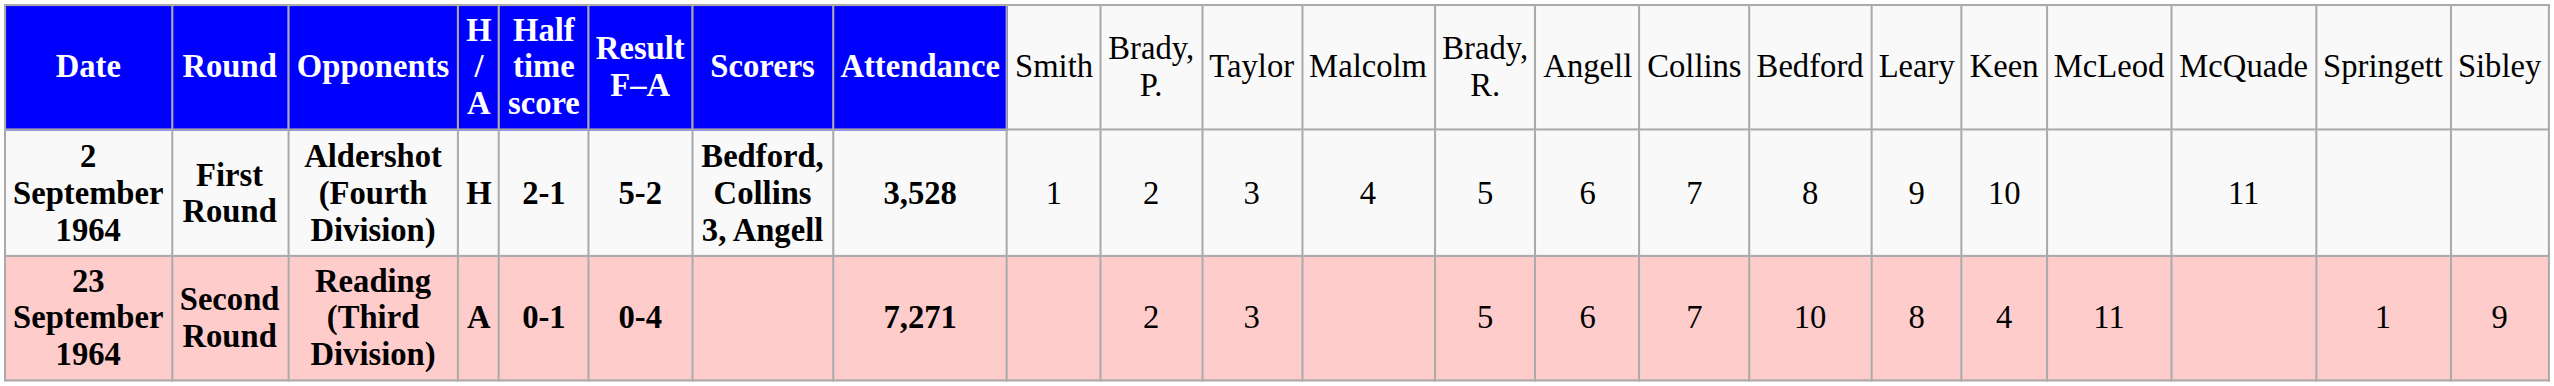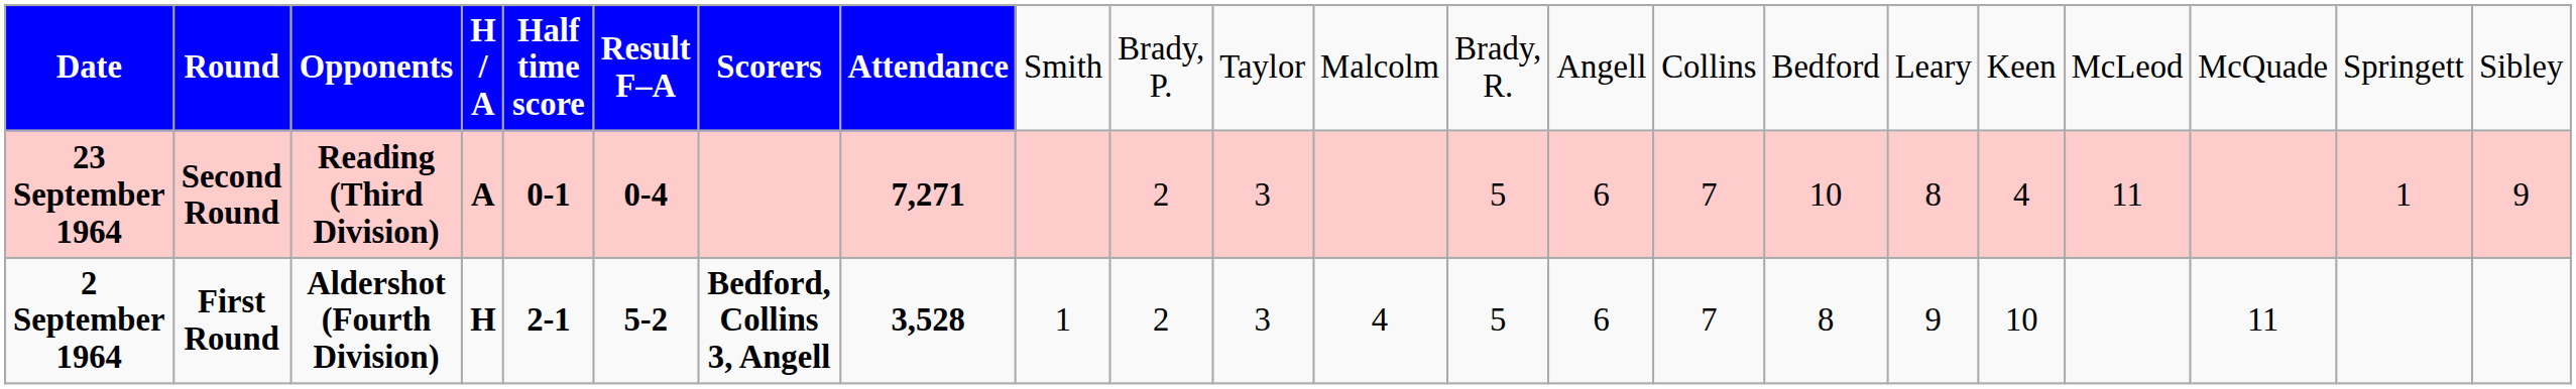rows swapped: 2 September 1964 <-> 23 September 1964
